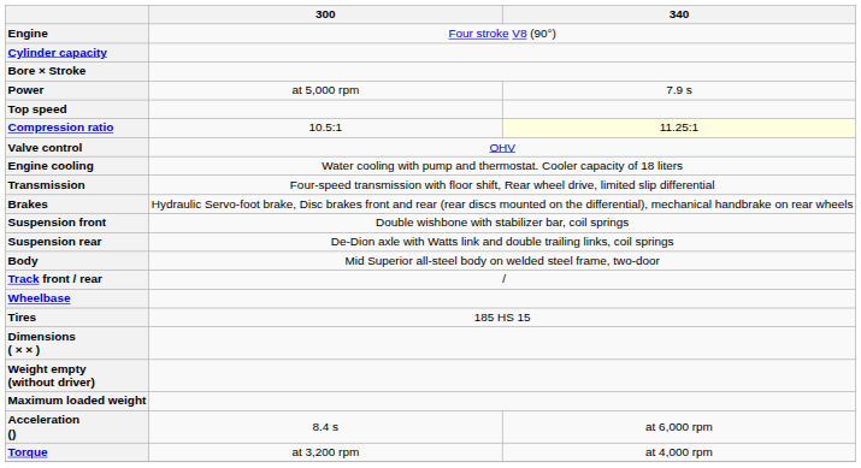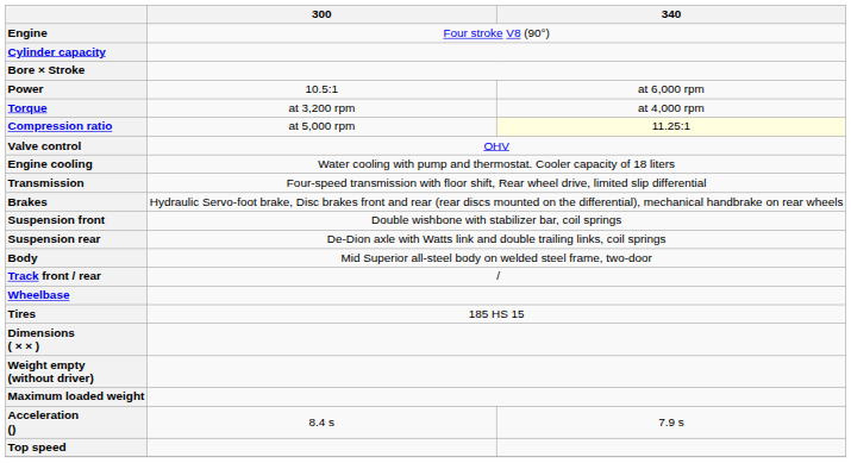Power | 300: at 5,000 rpm -> 10.5:1
Power | 340: 7.9 s -> at 6,000 rpm
rows swapped: Torque <-> Top speed
Compression ratio | 300: 10.5:1 -> at 5,000 rpm
Acceleration () | 340: at 6,000 rpm -> 7.9 s
